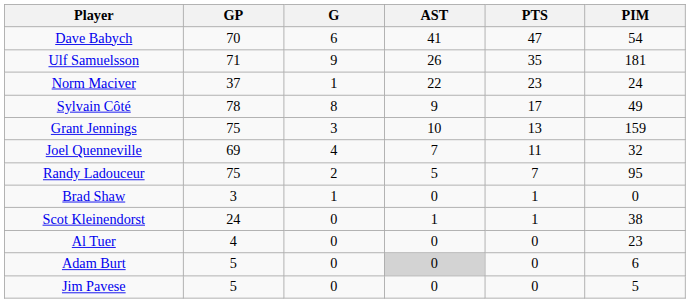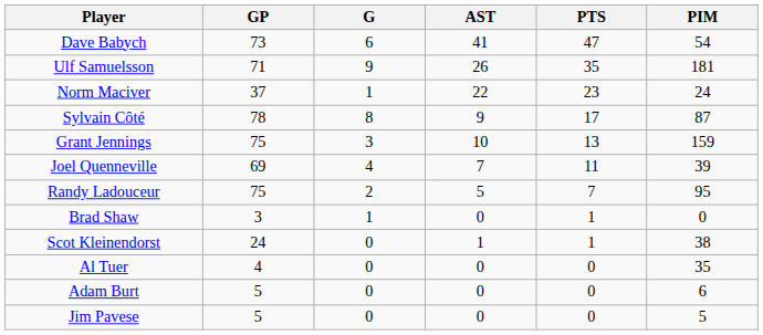Dave Babych | GP: 70 -> 73
Sylvain Côté | PIM: 49 -> 87
Joel Quenneville | PIM: 32 -> 39
Al Tuer | PIM: 23 -> 35
Adam Burt | AST: lightgrey background -> no background
